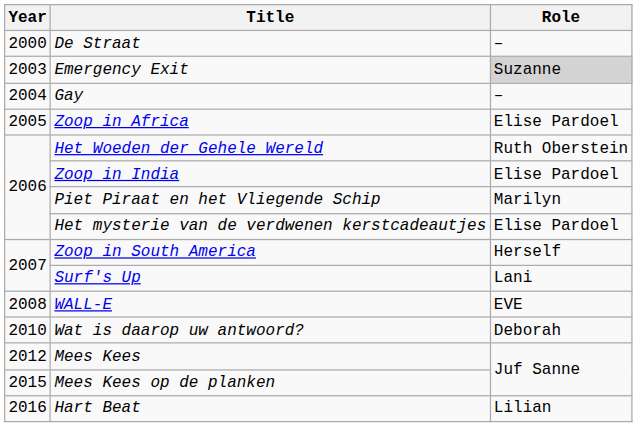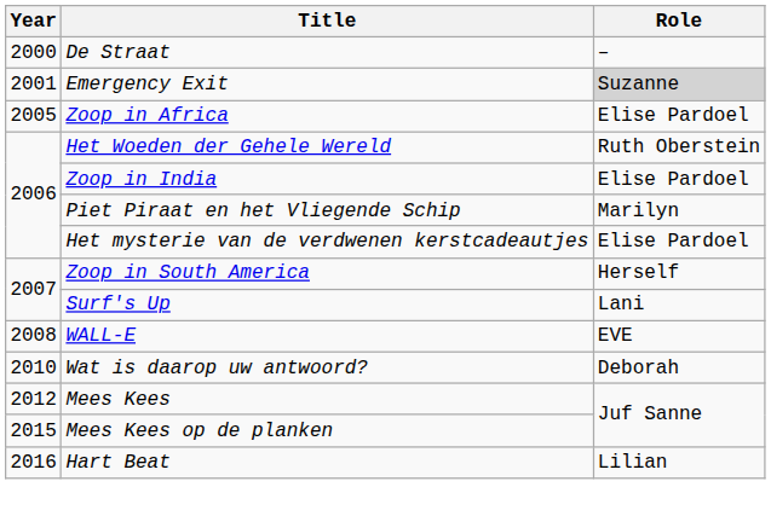Emergency Exit | Year: 2003 -> 2001
- row: 2004 | Gay | –
